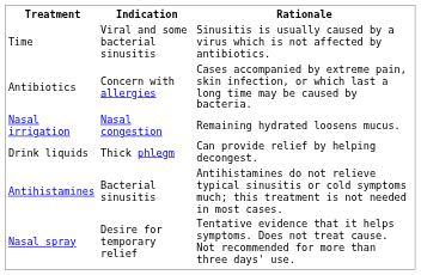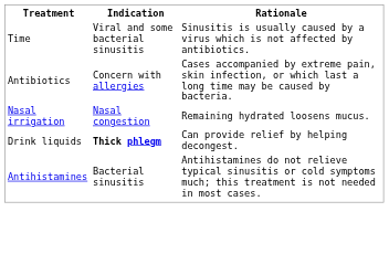Drink liquids | Indication: normal -> bold
- row: Nasal spray | Desire for temporary relief | Tentative evidence that it helps symptoms. Does not treat cause. Not recommended for more than three days' use.
